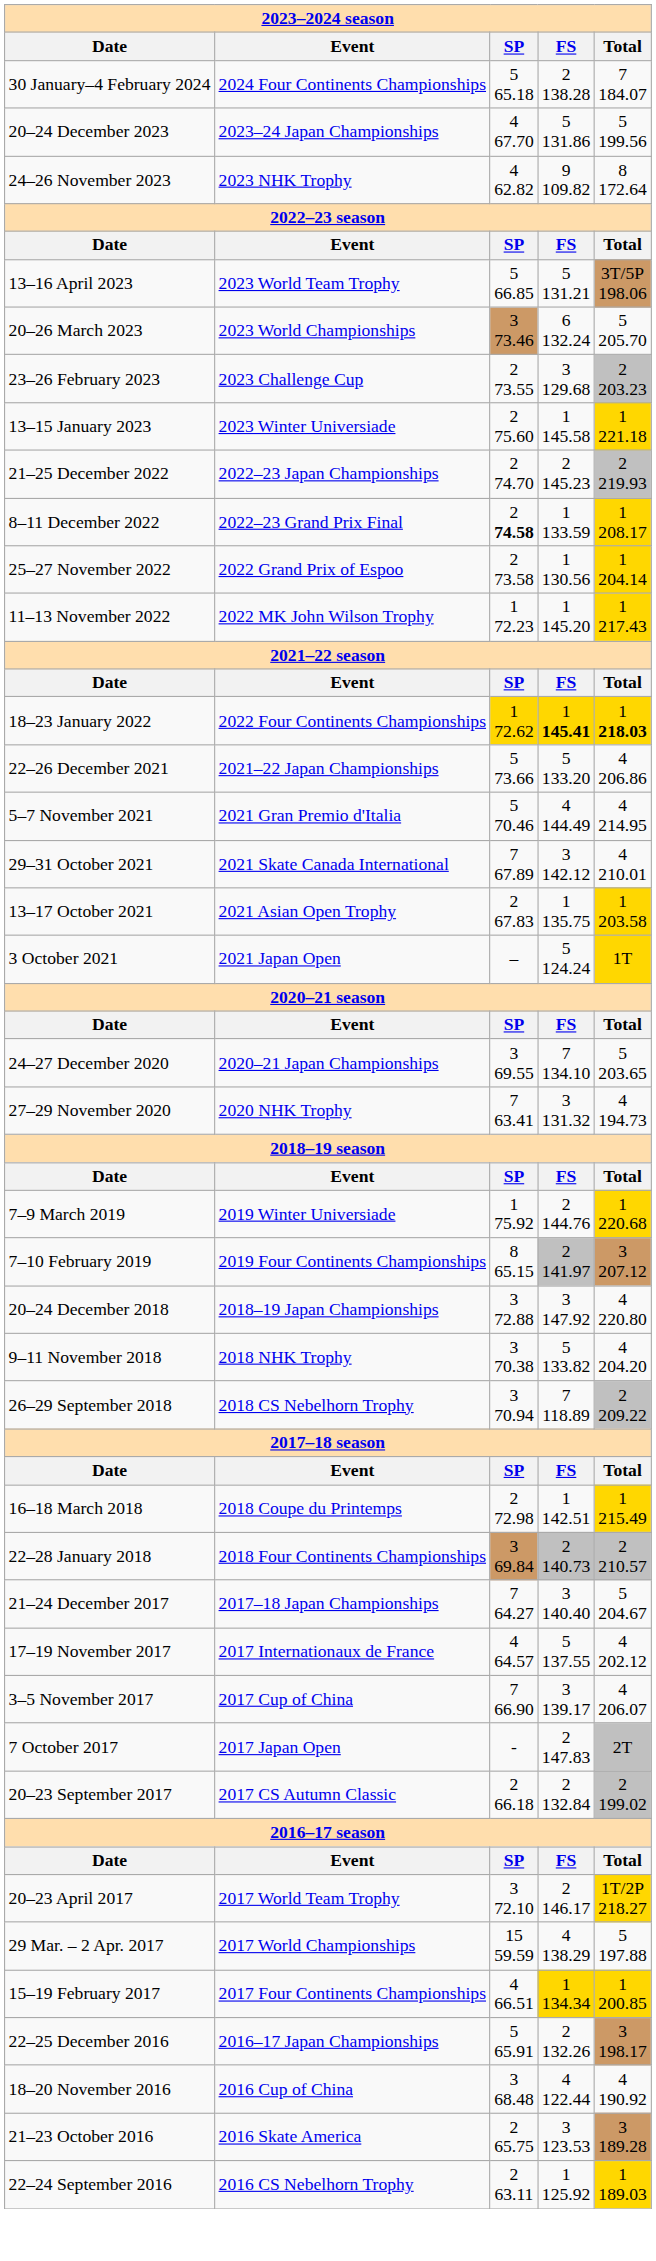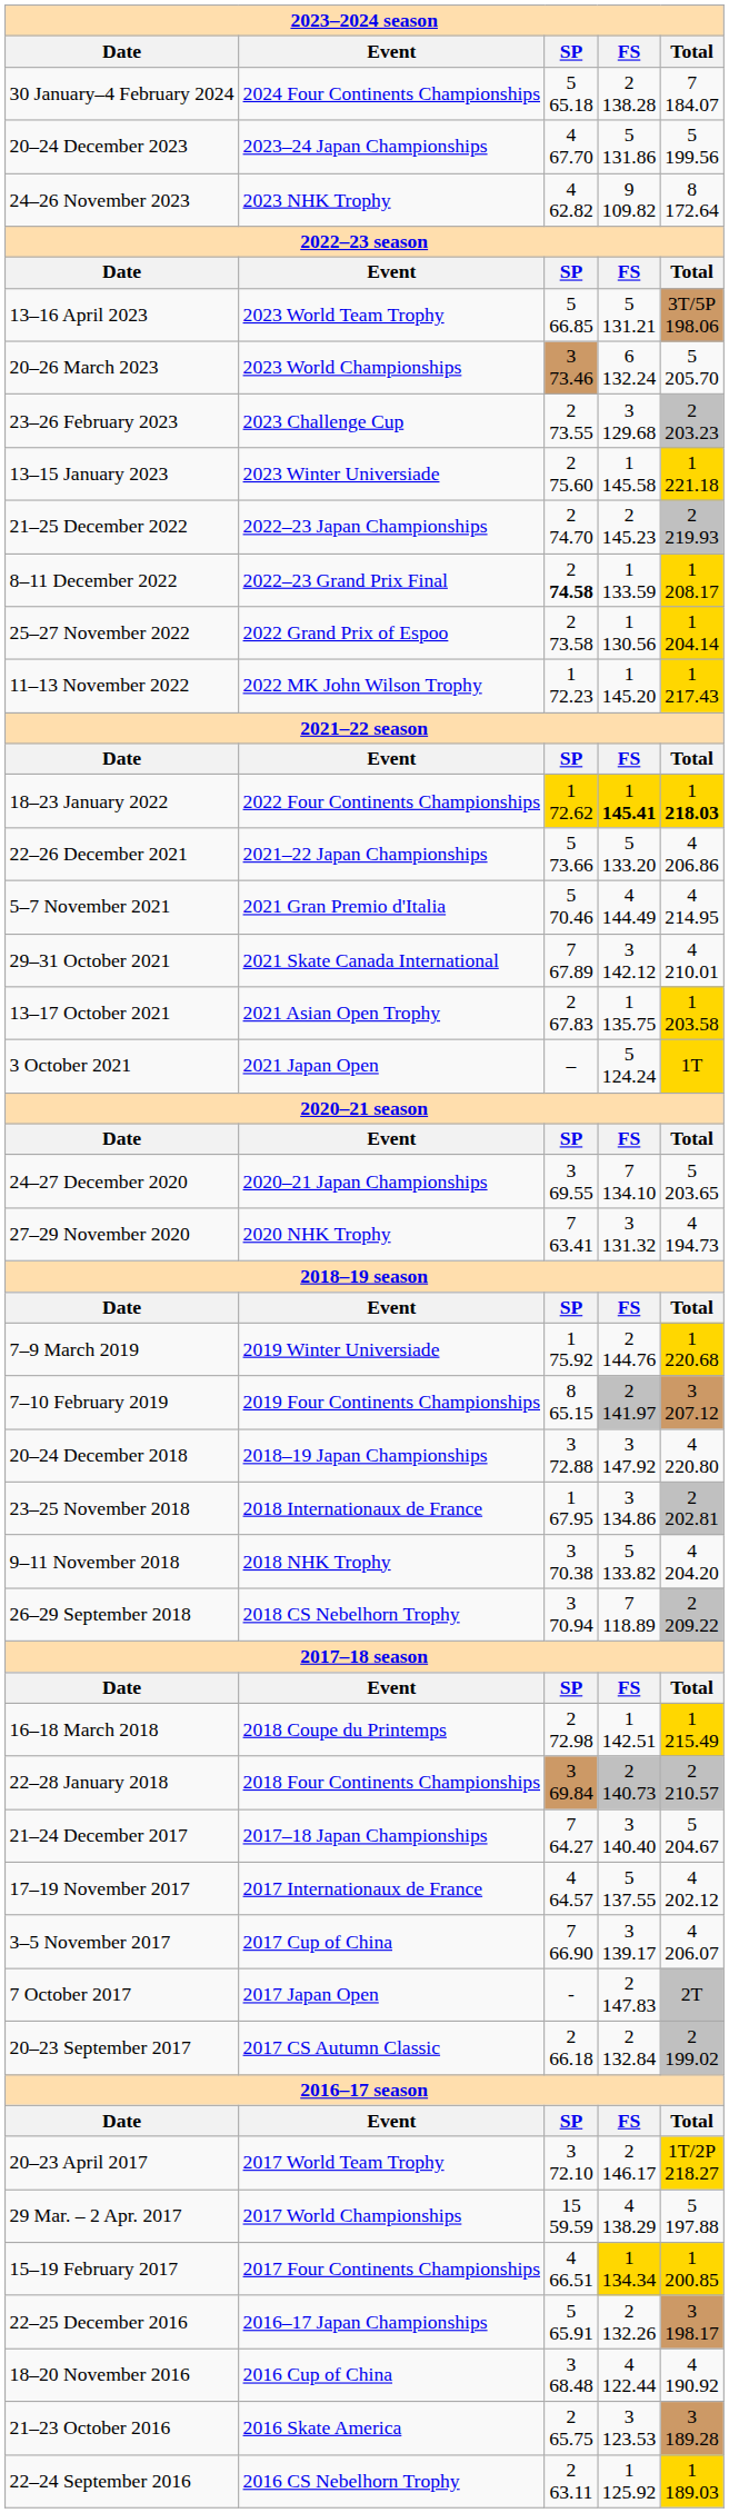+ row: 23–25 November 2018 | 2018 Internationaux de France | 1 67.95 | 3 134.86 | 2 202.81
